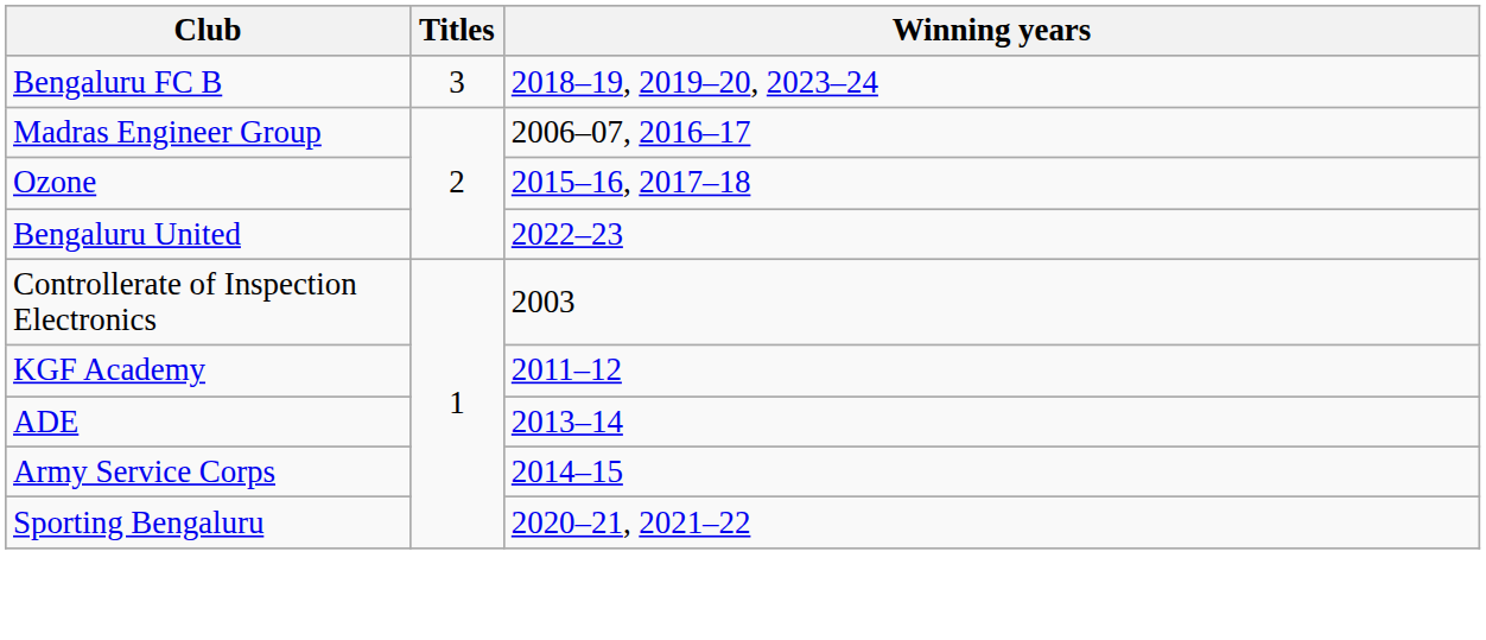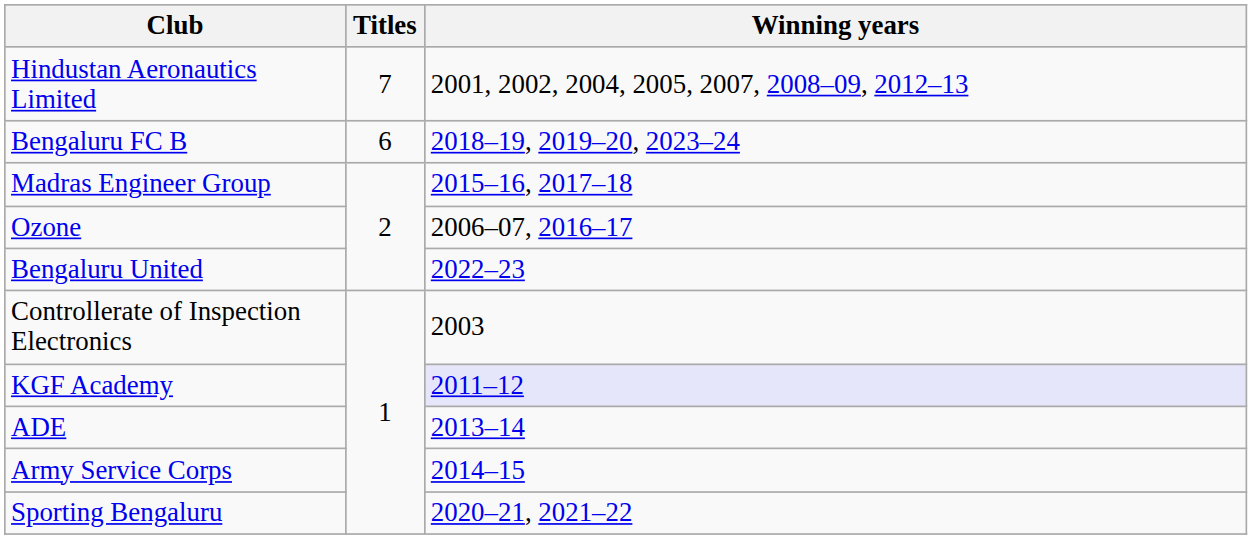+ row: Hindustan Aeronautics Limited | 7 | 2001, 2002, 2004, 2005, 2007, 2008–09, 2012–13
Bengaluru FC B | Titles: 3 -> 6
Madras Engineer Group | Winning years: 2006–07, 2016–17 -> 2015–16, 2017–18
Ozone | Winning years: 2015–16, 2017–18 -> 2006–07, 2016–17
KGF Academy | Winning years: no background -> lavender background
